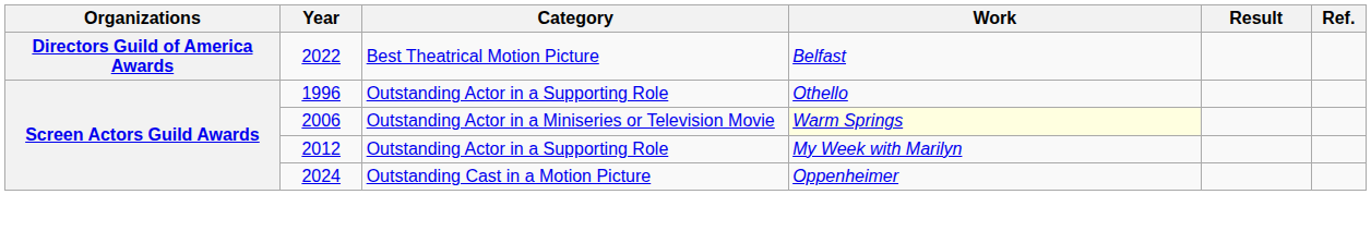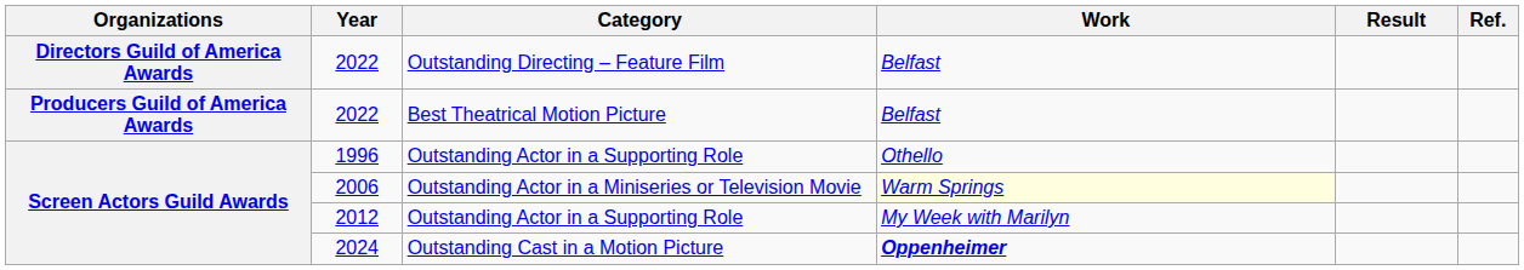+ row: Directors Guild of America Awards | 2022 | Outstanding Directing – Feature Film | Belfast
2022 / Best Theatrical Motion Picture | Organizations: Directors Guild of America Awards -> Producers Guild of America Awards
2024 | Work: normal -> bold
